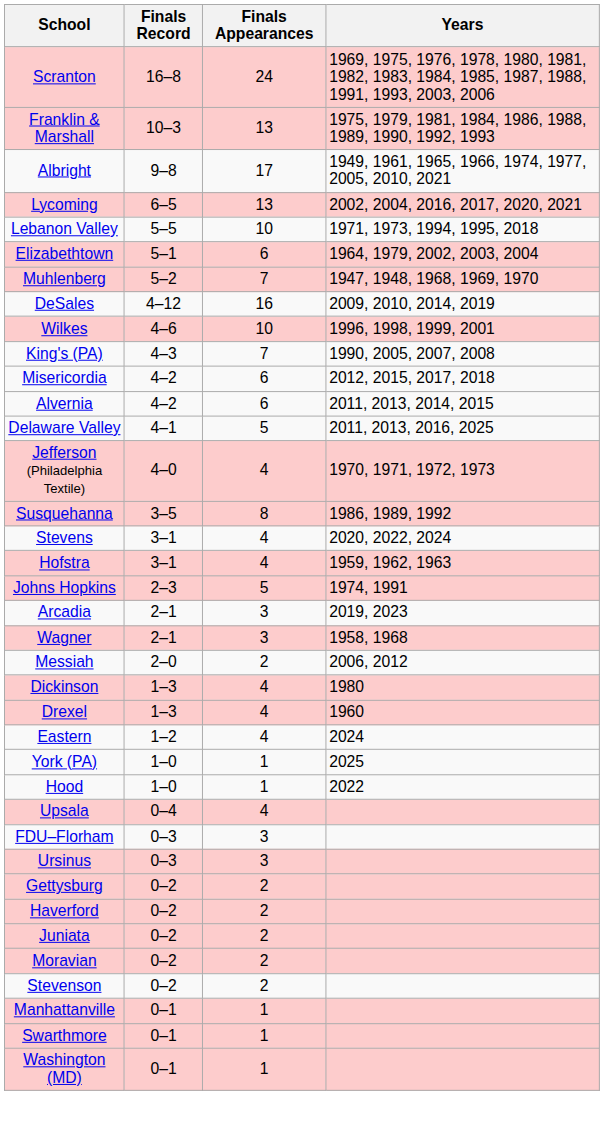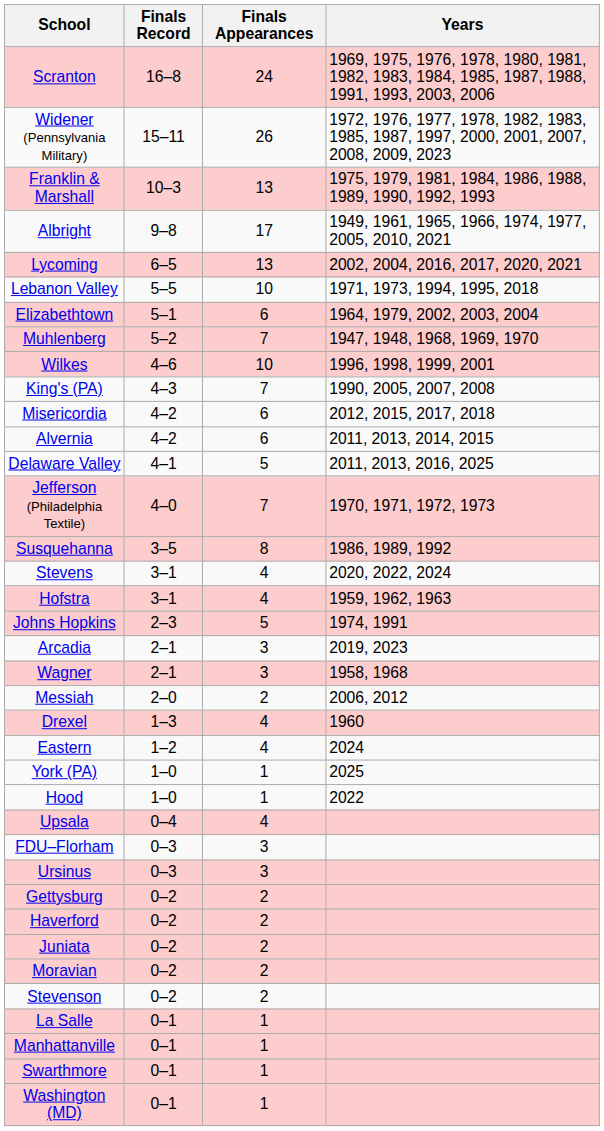+ row: Widener (Pennsylvania Military) | 15–11 | 26 | 1972, 1976, 1977, 1978, 1982, 1983, 1985, 1987, 1997, 2000, 2001, 2007, 2008, 2009, 2023
- row: DeSales | 4–12 | 16 | 2009, 2010, 2014, 2019
Jefferson (Philadelphia Textile) | Finals Appearances: 4 -> 7
- row: Dickinson | 1–3 | 4 | 1980
+ row: La Salle | 0–1 | 1
